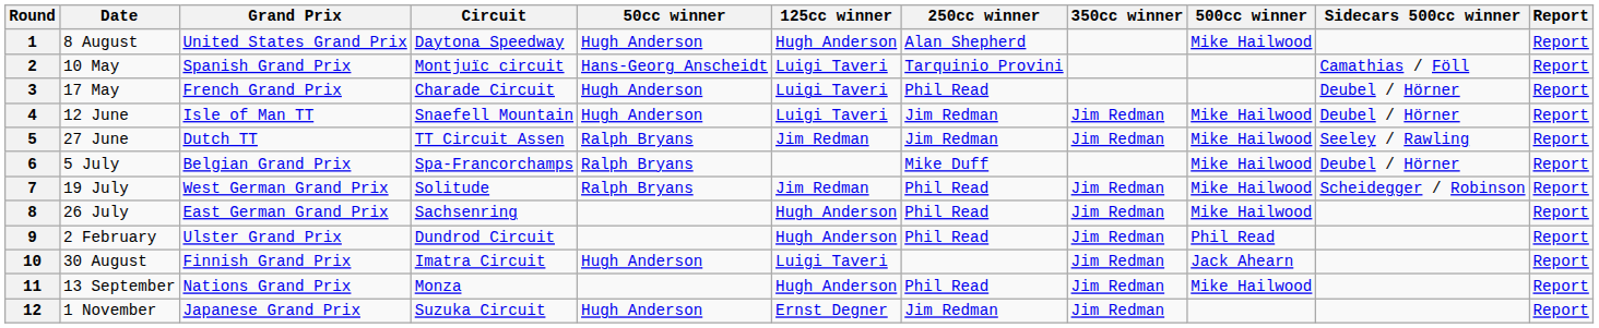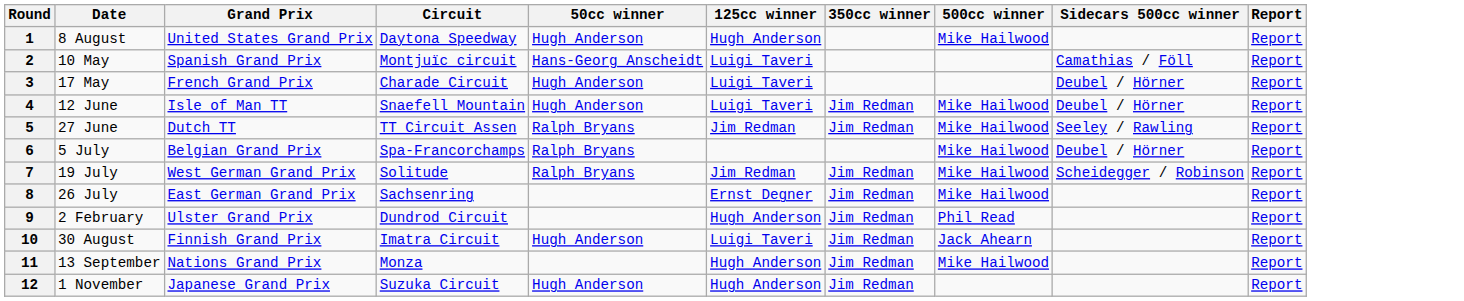- column: 250cc winner | Alan Shepherd | Tarquinio Provini | Phil Read | Jim Redman | Jim Redman | Mike Duff | Phil Read | Phil Read | Phil Read | Phil Read | Jim Redman
8 | 125cc winner: Hugh Anderson -> Ernst Degner
12 | 125cc winner: Ernst Degner -> Hugh Anderson
